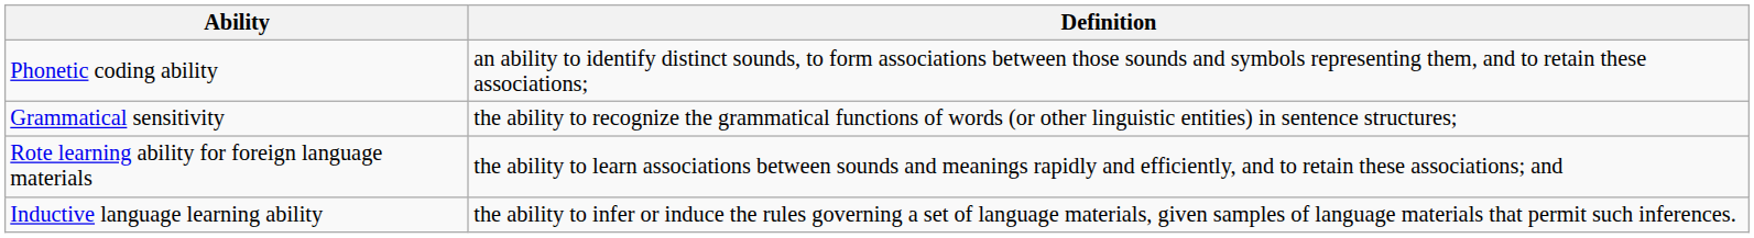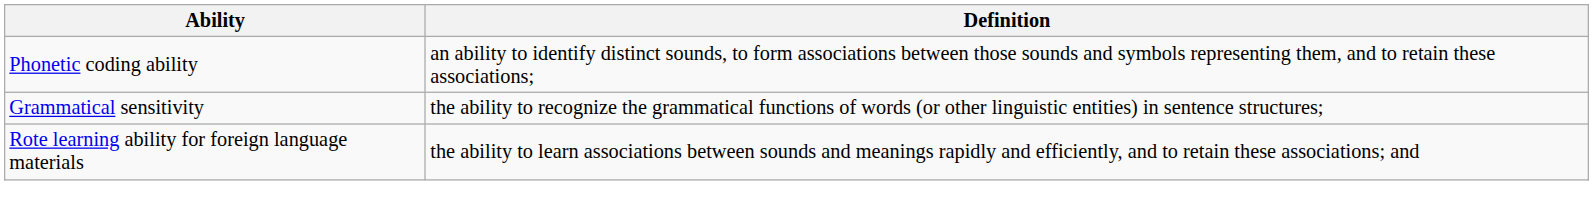- row: Inductive language learning ability | the ability to infer or induce the rules governing a set of language materials, given samples of language materials that permit such inferences.
